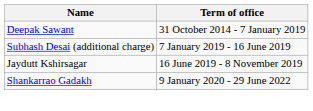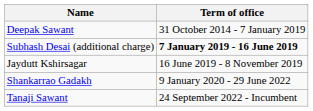Subhash Desai (additional charge) | Term of office: normal -> bold
+ row: Tanaji Sawant | 24 September 2022 - Incumbent
